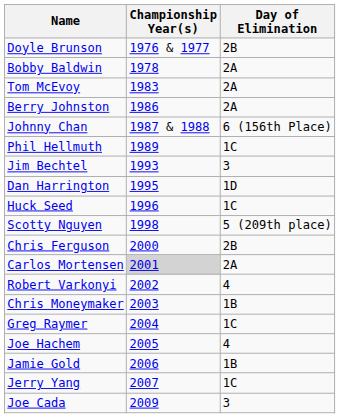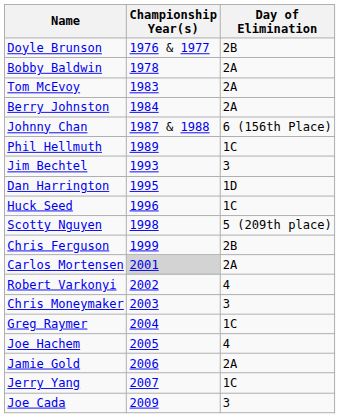Berry Johnston | Championship Year(s): 1986 -> 1984
Chris Ferguson | Championship Year(s): 2000 -> 1999
Chris Moneymaker | Day of Elimination: 1B -> 3
Jamie Gold | Day of Elimination: 1B -> 2A
